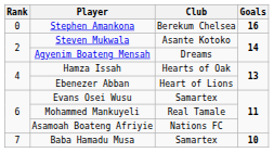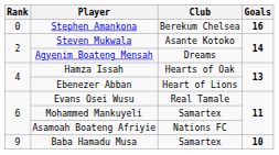Evans Osei Wusu | Club: Samartex -> Real Tamale
Mohammed Mankuyeli | Club: Real Tamale -> Samartex
Baba Hamadu Musa | Rank: 7 -> 9
